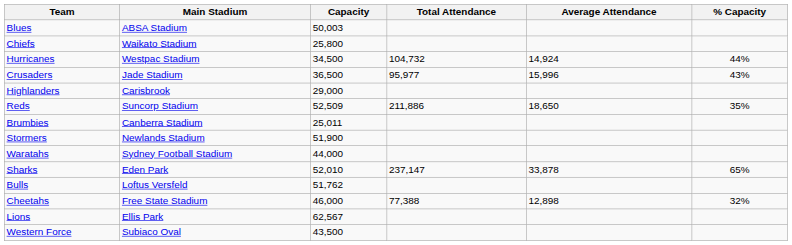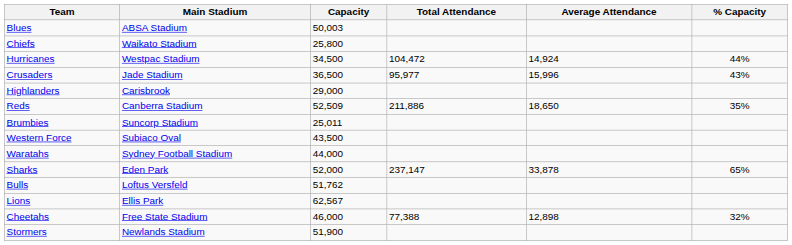Hurricanes | Total Attendance: 104,732 -> 104,472
Reds | Main Stadium: Suncorp Stadium -> Canberra Stadium
Brumbies | Main Stadium: Canberra Stadium -> Suncorp Stadium
rows swapped: Western Force <-> Stormers
Sharks | Capacity: 52,010 -> 52,000
rows swapped: Lions <-> Cheetahs
